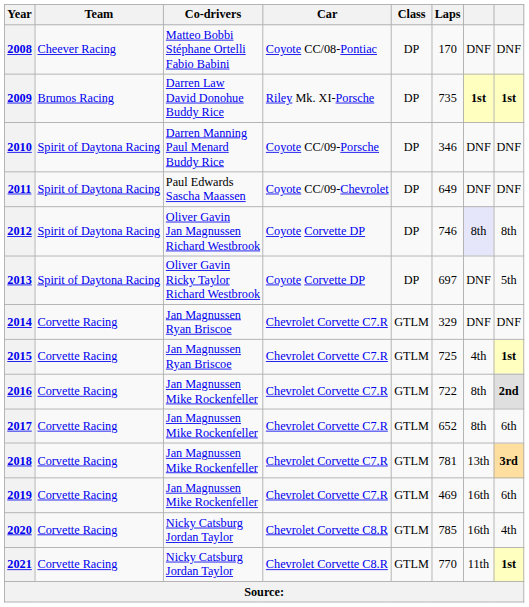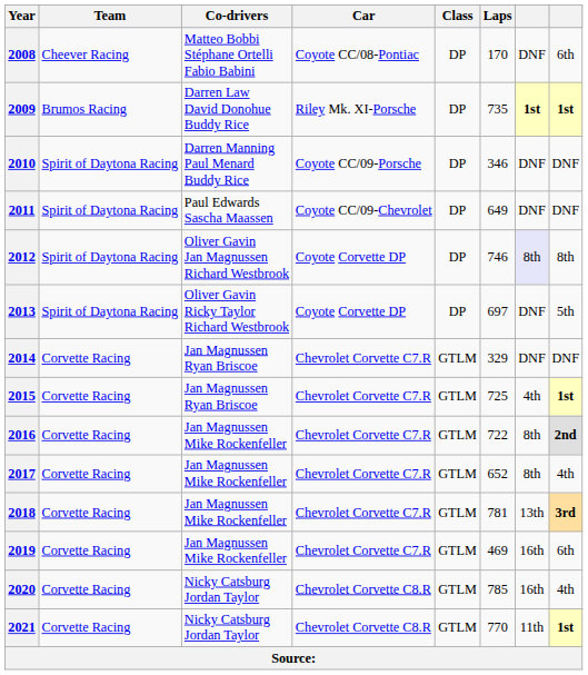2008 | column 8: DNF -> 6th
2017 | column 8: 6th -> 4th
